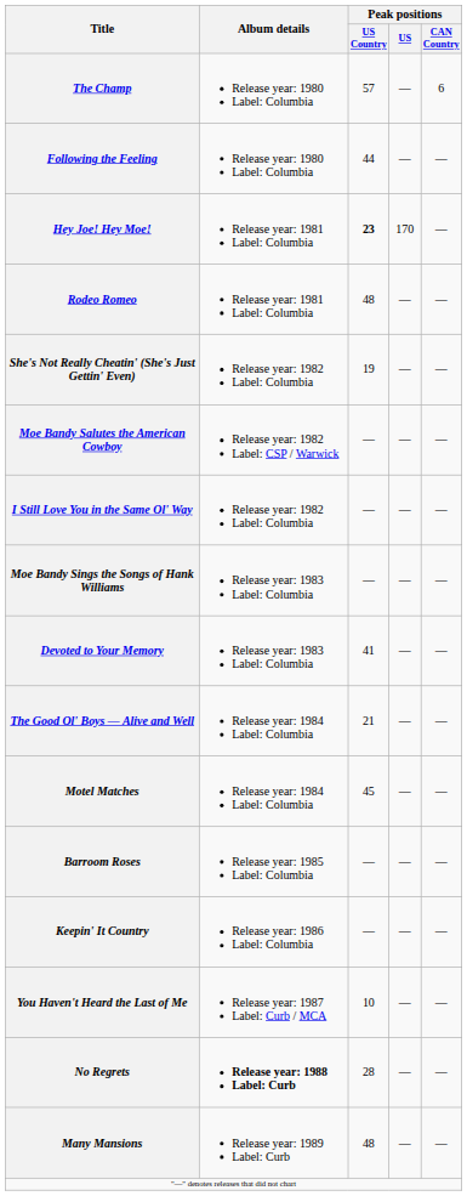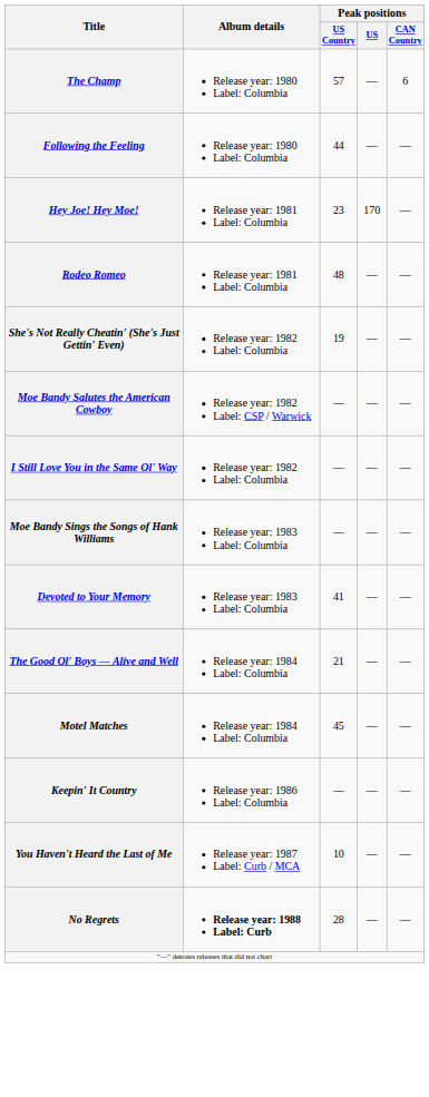Hey Joe! Hey Moe! | Peak positions / US Country: bold -> normal
- row: Barroom Roses | Release year: 1985 Label: Columbia | — | — | —
- row: Many Mansions | Release year: 1989 Label: Curb | 48 | — | —
